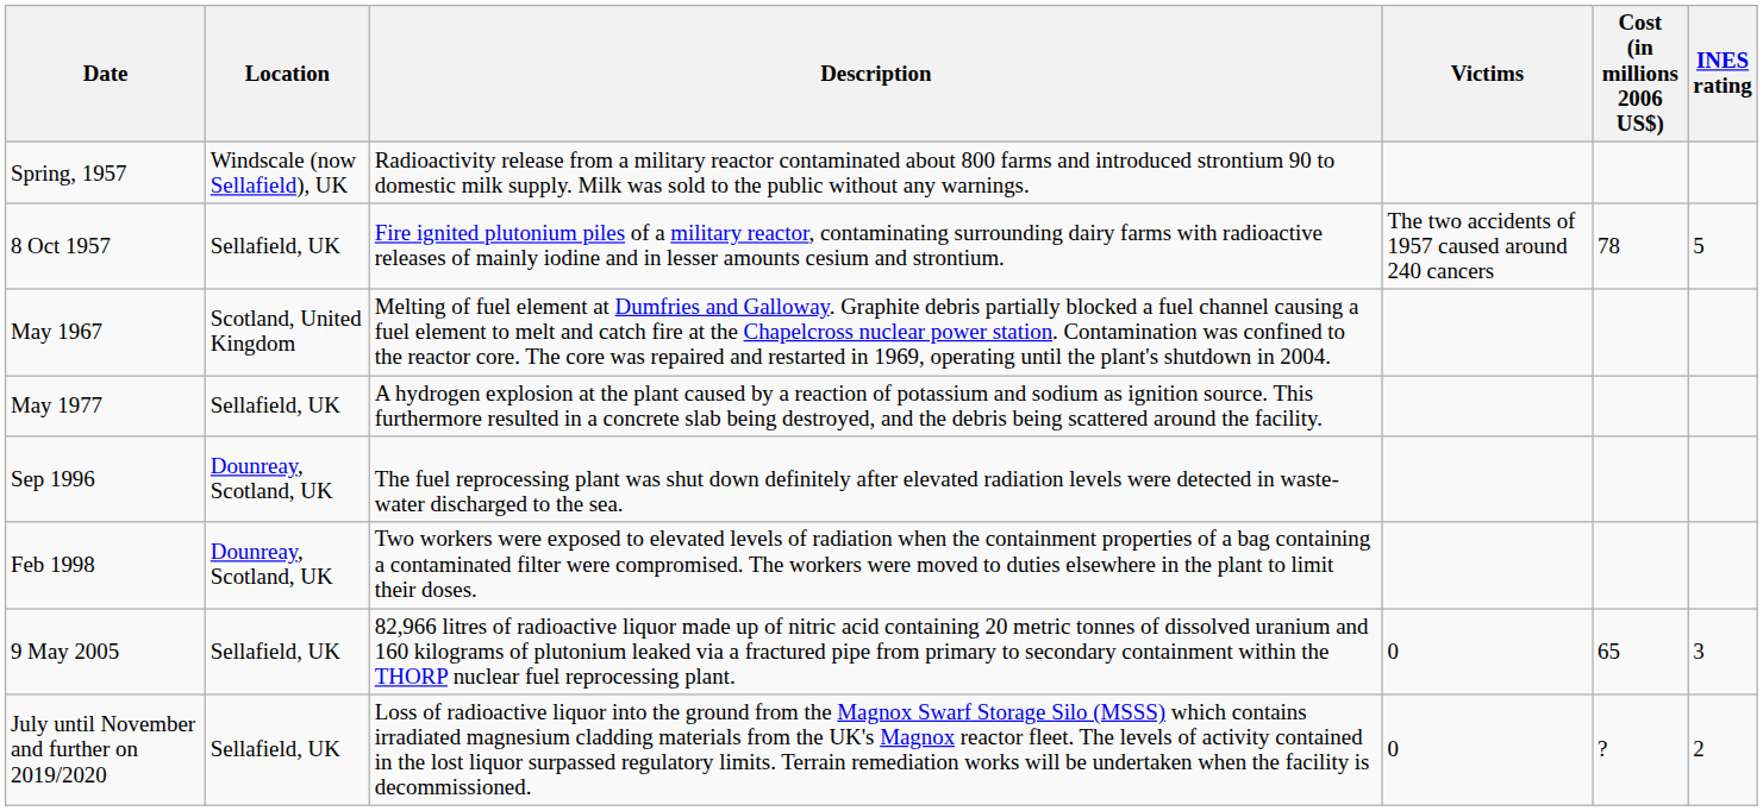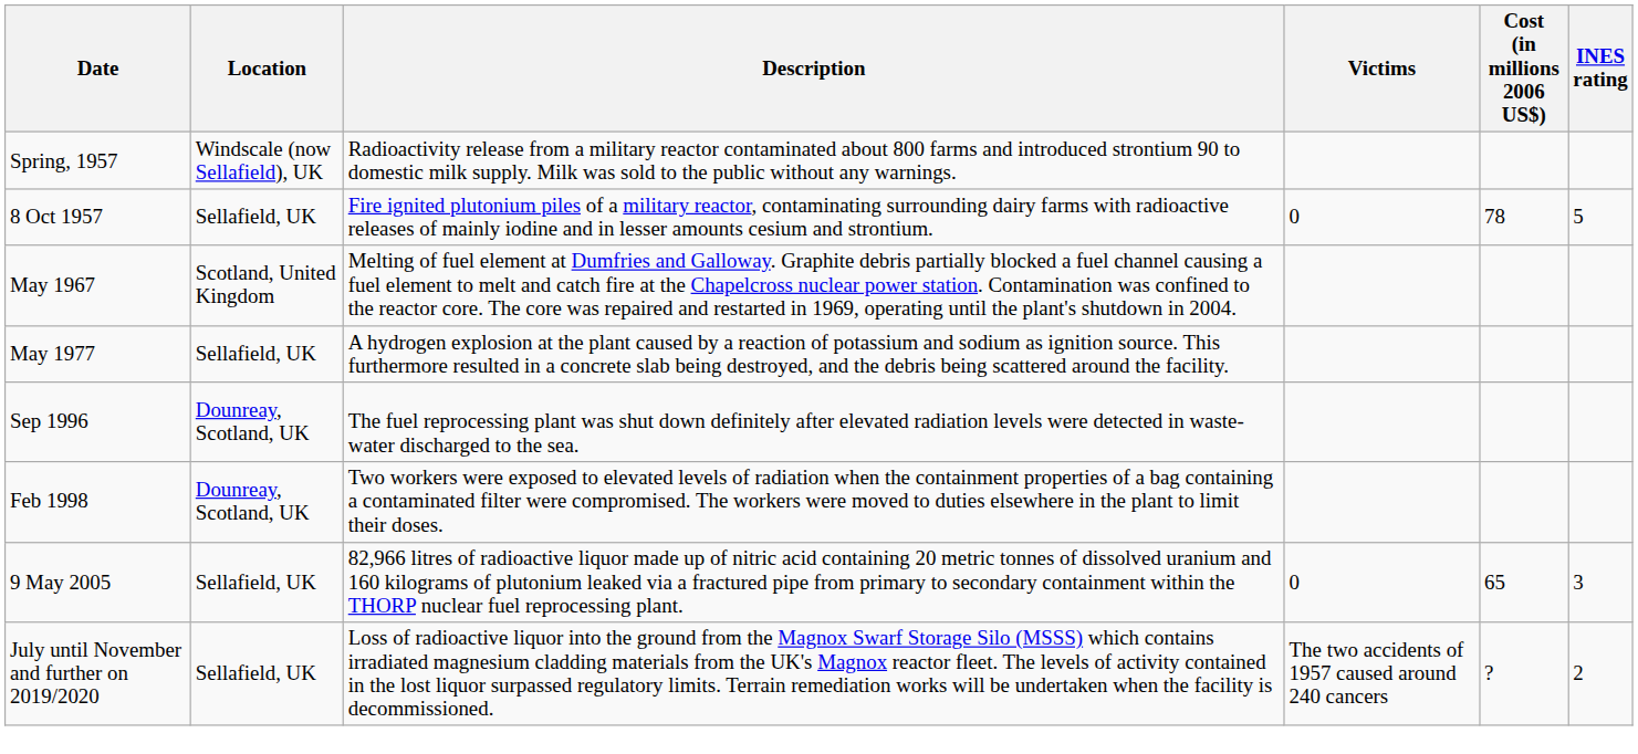8 Oct 1957 | Victims: The two accidents of 1957 caused around 240 cancers -> 0
July until November and further on 2019/2020 | Victims: 0 -> The two accidents of 1957 caused around 240 cancers
